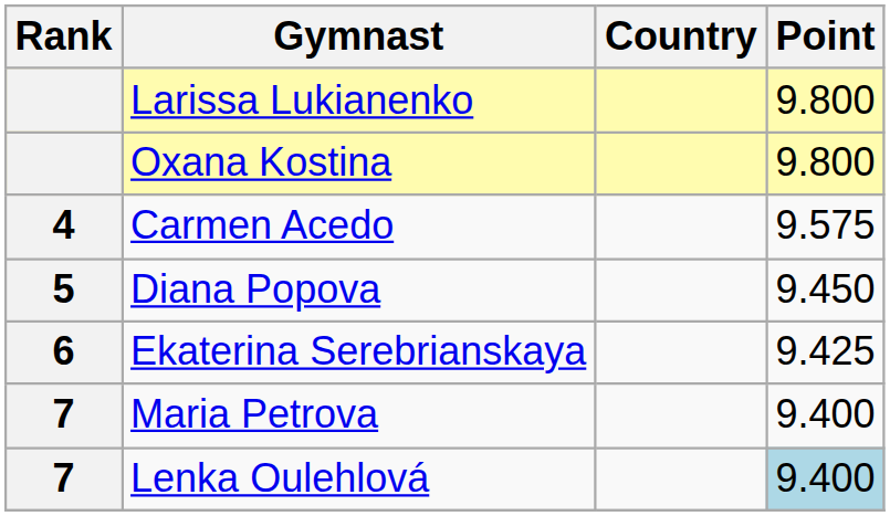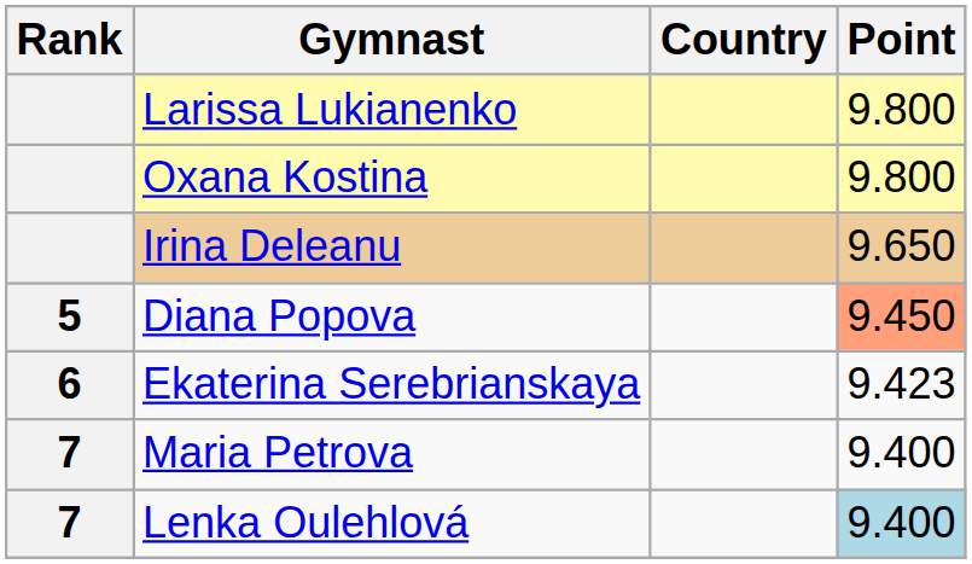+ row: Irina Deleanu | 9.650
- row: 4 | Carmen Acedo | 9.575
Diana Popova | Point: no background -> lightsalmon background
Ekaterina Serebrianskaya | Point: 9.425 -> 9.423
